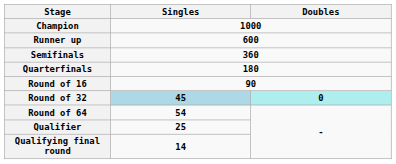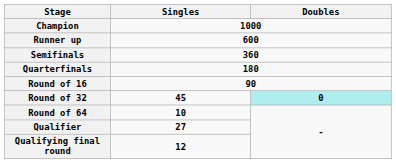Round of 32 | Singles: lightblue background -> no background
Round of 64 | Singles: 54 -> 10
Qualifier | Singles: 25 -> 27
Qualifying final round | Singles: 14 -> 12
